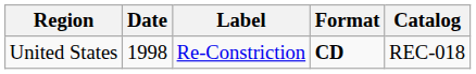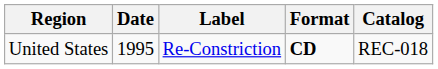United States | Date: 1998 -> 1995
